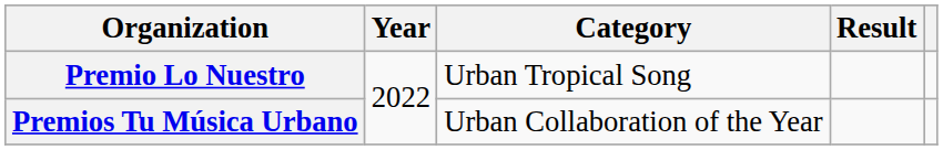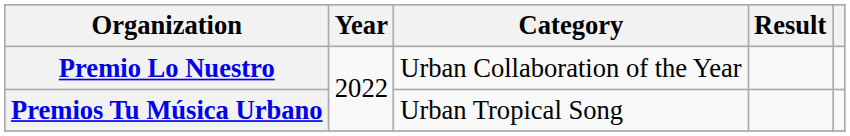Premio Lo Nuestro | Category: Urban Tropical Song -> Urban Collaboration of the Year
Premios Tu Música Urbano | Category: Urban Collaboration of the Year -> Urban Tropical Song
